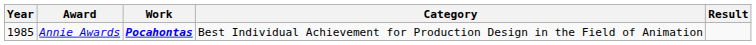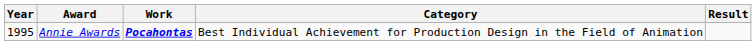Annie Awards | Year: 1985 -> 1995
